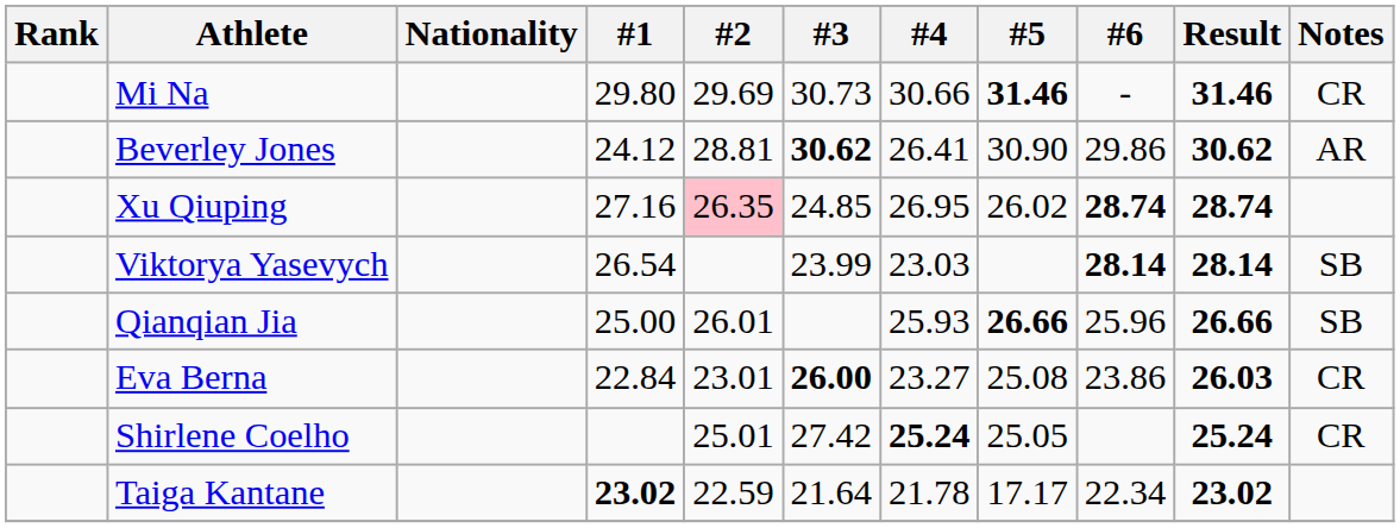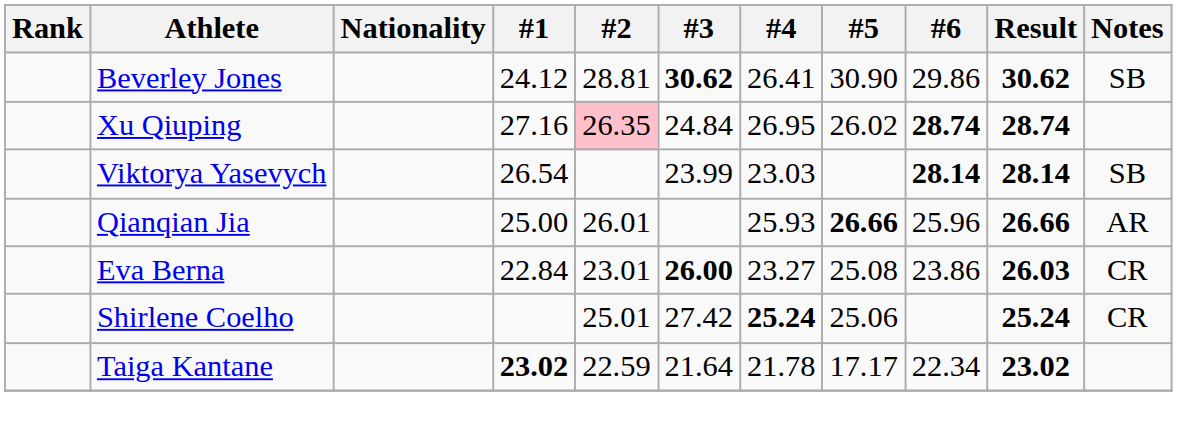- row: Mi Na | 29.80 | 29.69 | 30.73 | 30.66 | 31.46 | - | 31.46 | CR
Beverley Jones | Notes: AR -> SB
Xu Qiuping | #3: 24.85 -> 24.84
Qianqian Jia | Notes: SB -> AR
Shirlene Coelho | #5: 25.05 -> 25.06
